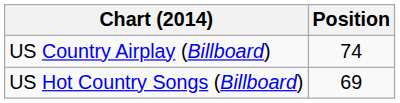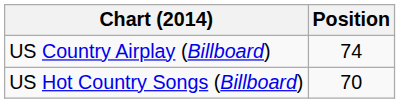US Hot Country Songs (Billboard) | Position: 69 -> 70
